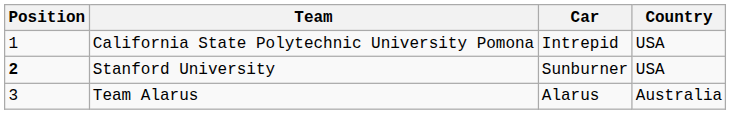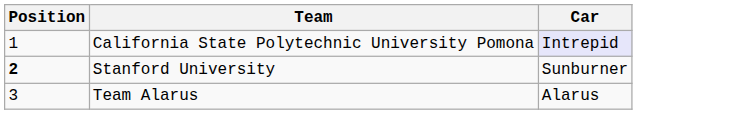- column: Country | USA | USA | Australia
California State Polytechnic University Pomona | Car: no background -> lavender background
